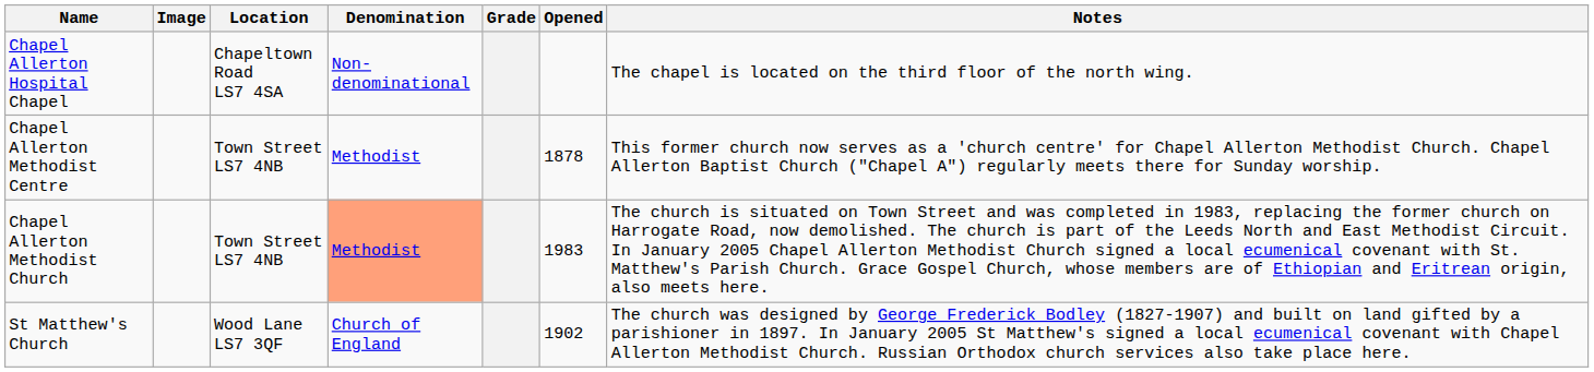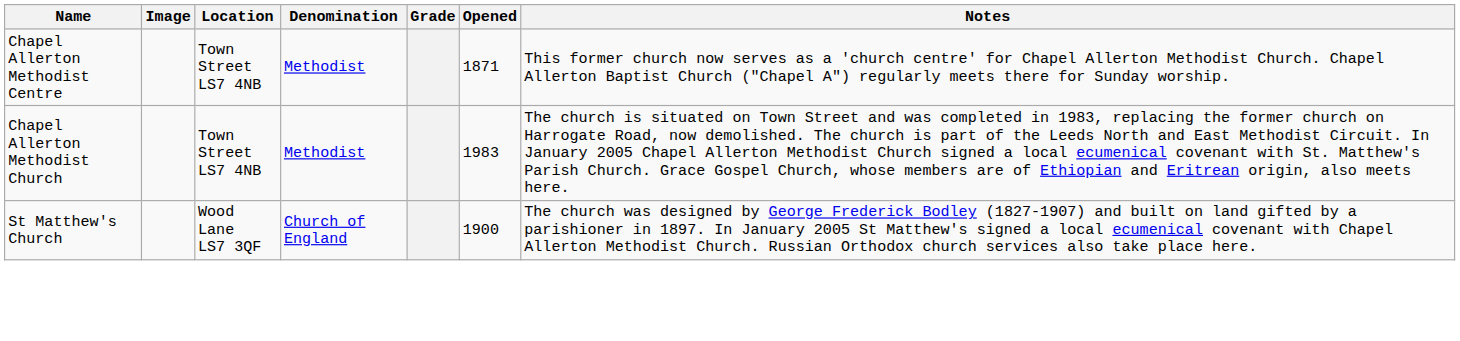- row: Chapel Allerton Hospital Chapel | Chapeltown Road LS7 4SA | Non-denominational | The chapel is located on the third floor of the north wing.
Chapel Allerton Methodist Centre | Opened: 1878 -> 1871
Chapel Allerton Methodist Church | Denomination: lightsalmon background -> no background
St Matthew's Church | Opened: 1902 -> 1900
